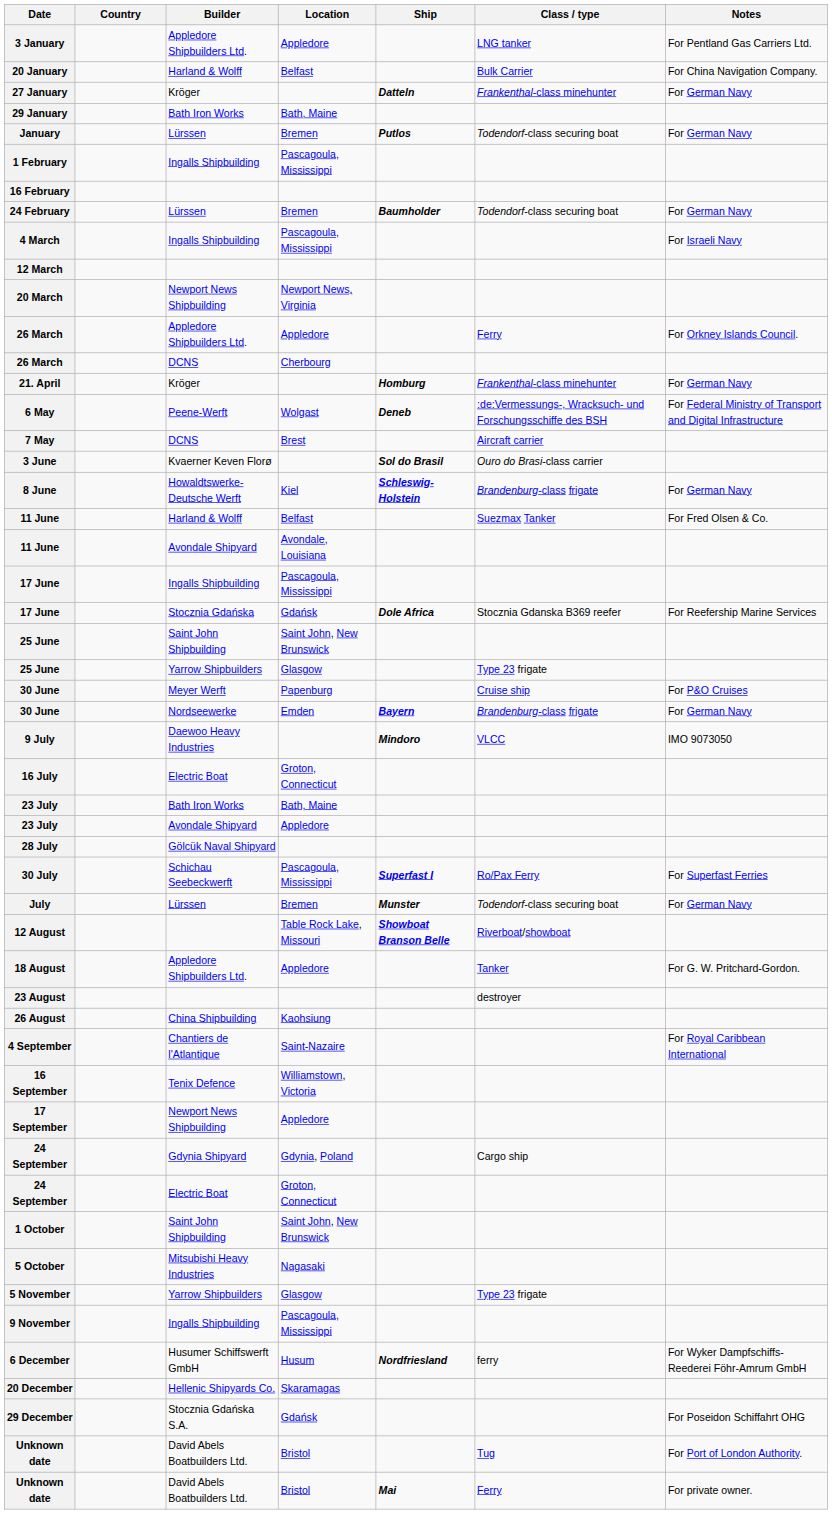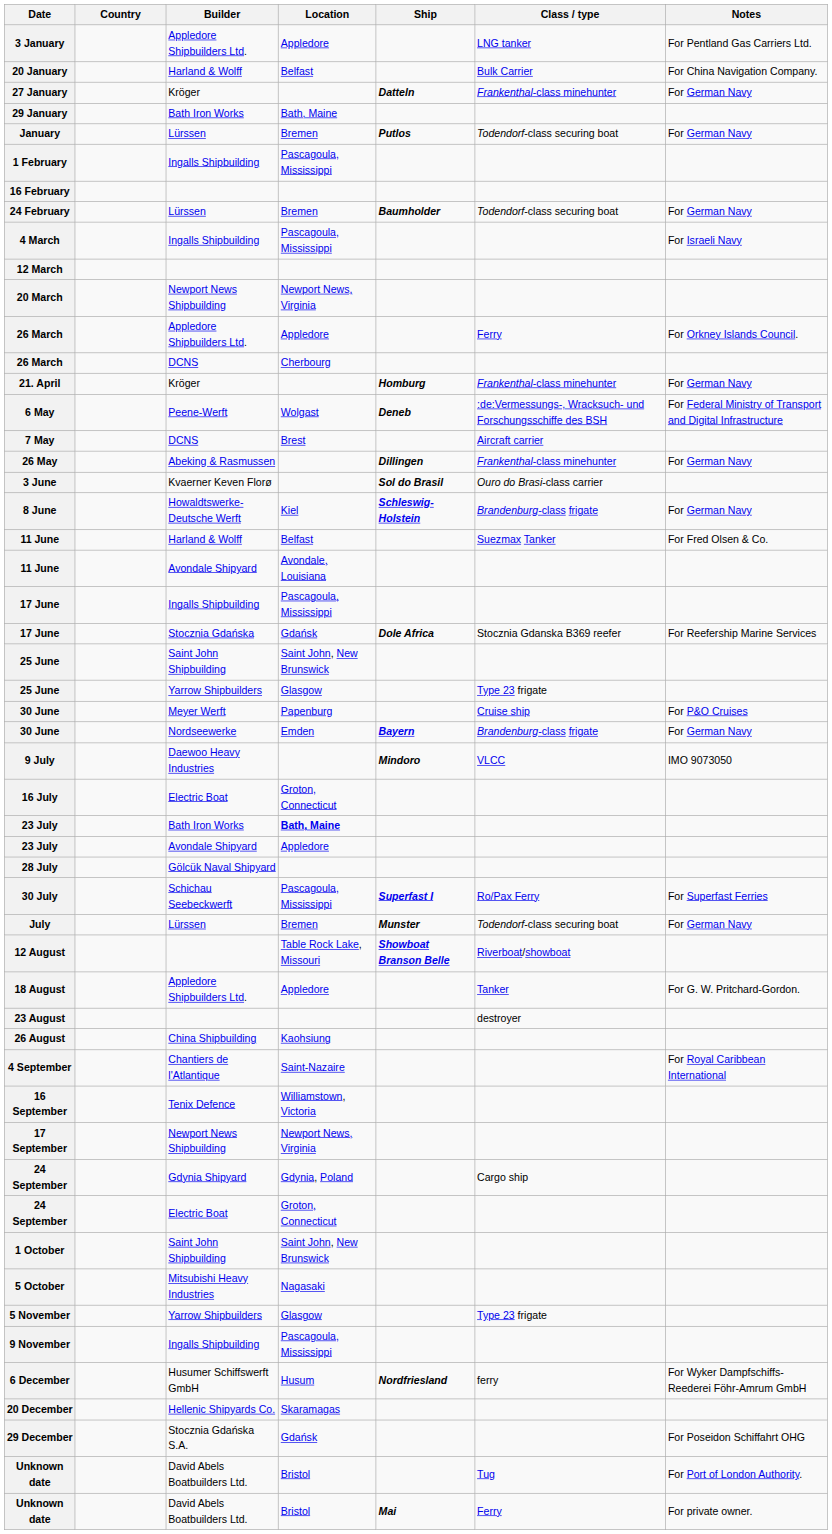+ row: 26 May | Abeking & Rasmussen | Dillingen | Frankenthal-class minehunter | For German Navy
23 July / Bath Iron Works | Location: normal -> bold
17 September | Location: Appledore -> Newport News, Virginia
